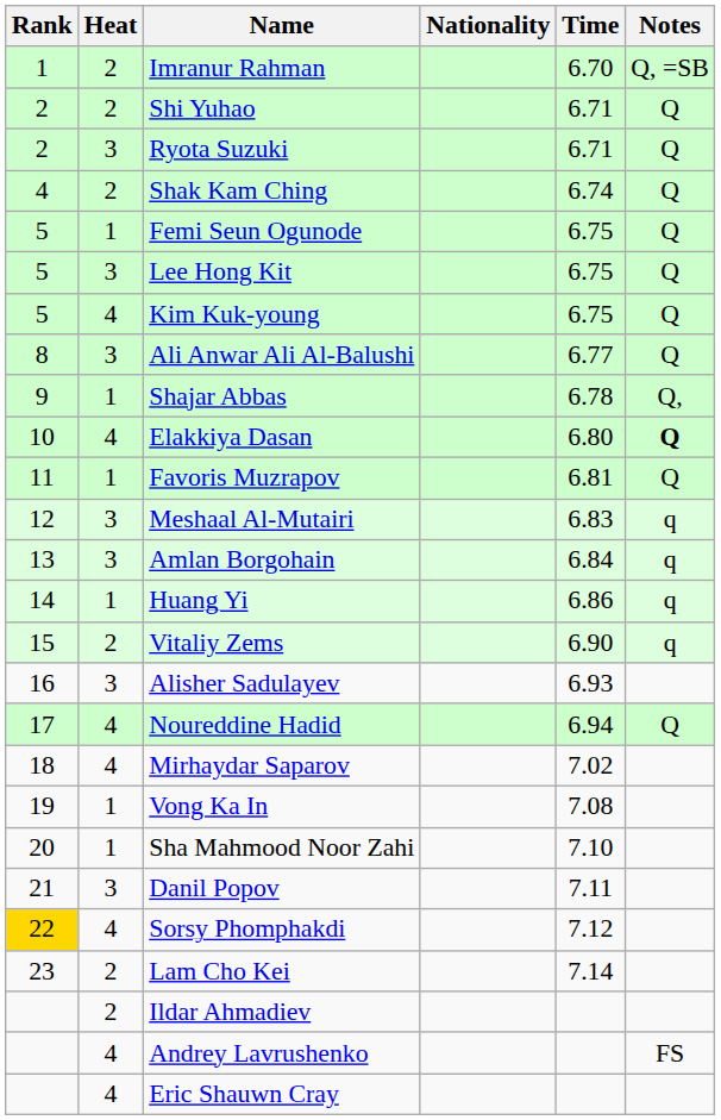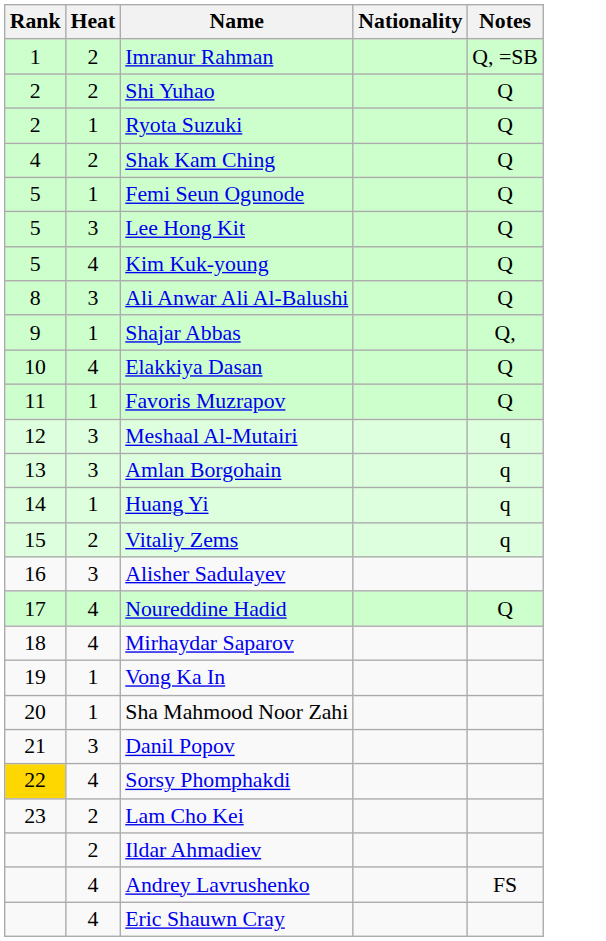- column: Time | 6.70 | 6.71 | 6.71 | 6.74 | 6.75 | 6.75 | 6.75 | 6.77 | 6.78 | 6.80 | 6.81 | 6.83 | 6.84 | 6.86 | 6.90 | 6.93 | 6.94 | 7.02 | 7.08 | 7.10 | 7.11 | 7.12 | 7.14
Ryota Suzuki | Heat: 3 -> 1
Elakkiya Dasan | Notes: bold -> normal
